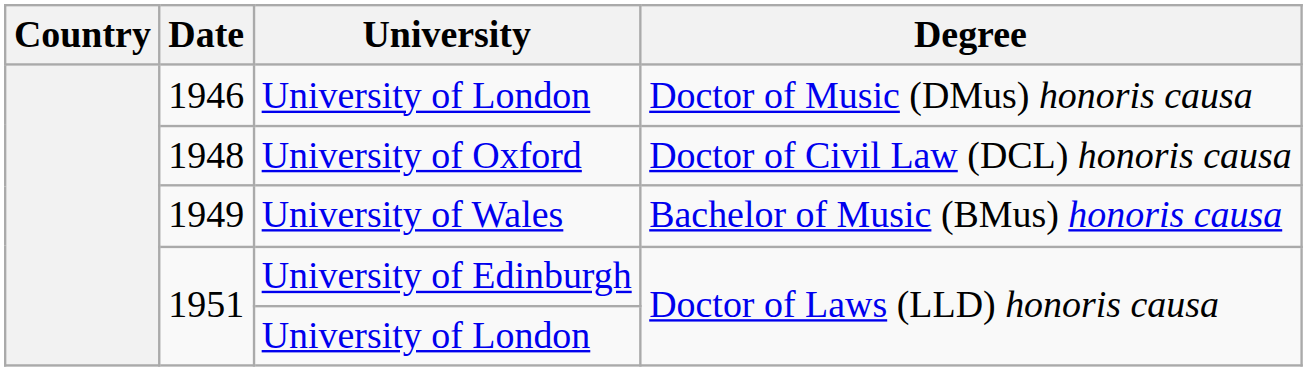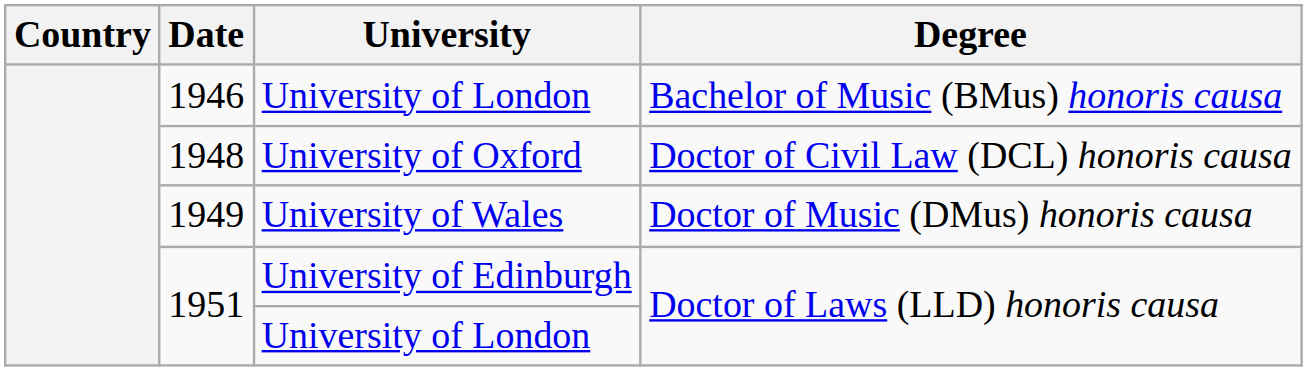1946 | Degree: Doctor of Music (DMus) honoris causa -> Bachelor of Music (BMus) honoris causa
1949 | Degree: Bachelor of Music (BMus) honoris causa -> Doctor of Music (DMus) honoris causa
